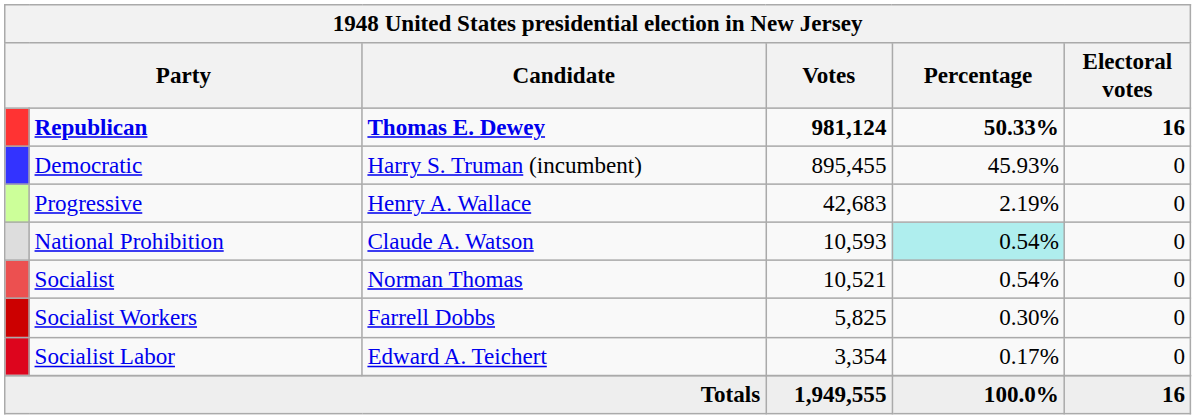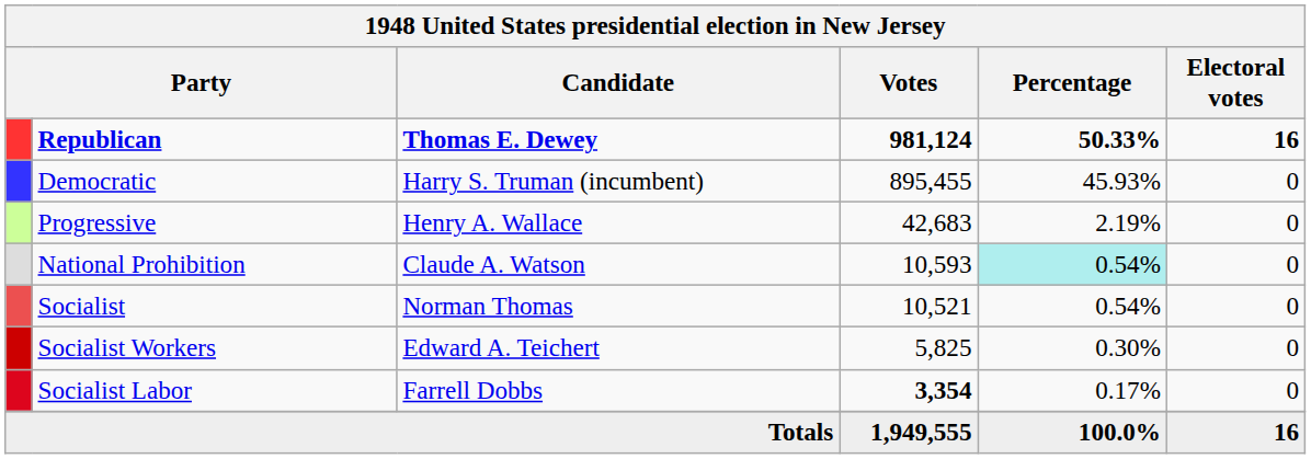Socialist Workers | Candidate: Farrell Dobbs -> Edward A. Teichert
Socialist Labor | Candidate: Edward A. Teichert -> Farrell Dobbs
Socialist Labor | Votes: normal -> bold
